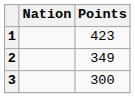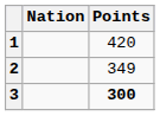1 | Points: 423 -> 420
3 | Points: normal -> bold
